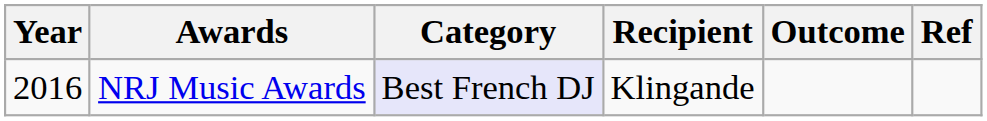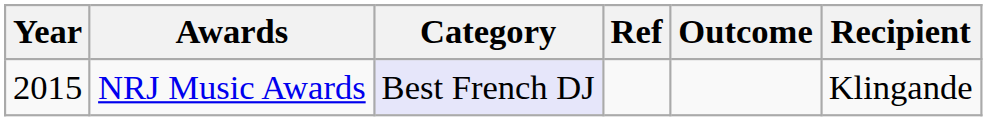columns swapped: Recipient <-> Ref
NRJ Music Awards | Year: 2016 -> 2015
